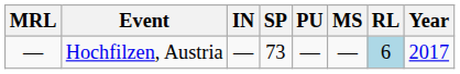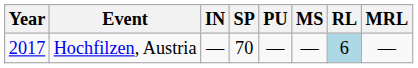columns swapped: Year <-> MRL
Hochfilzen, Austria | SP: 73 -> 70
